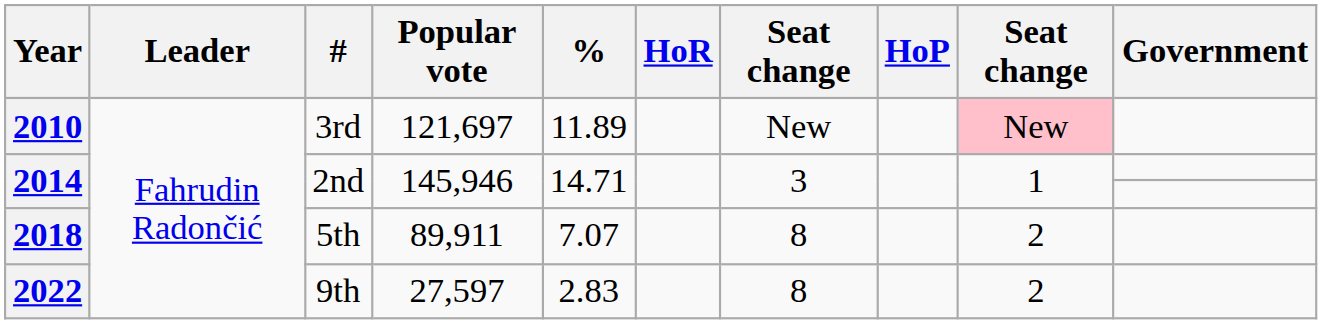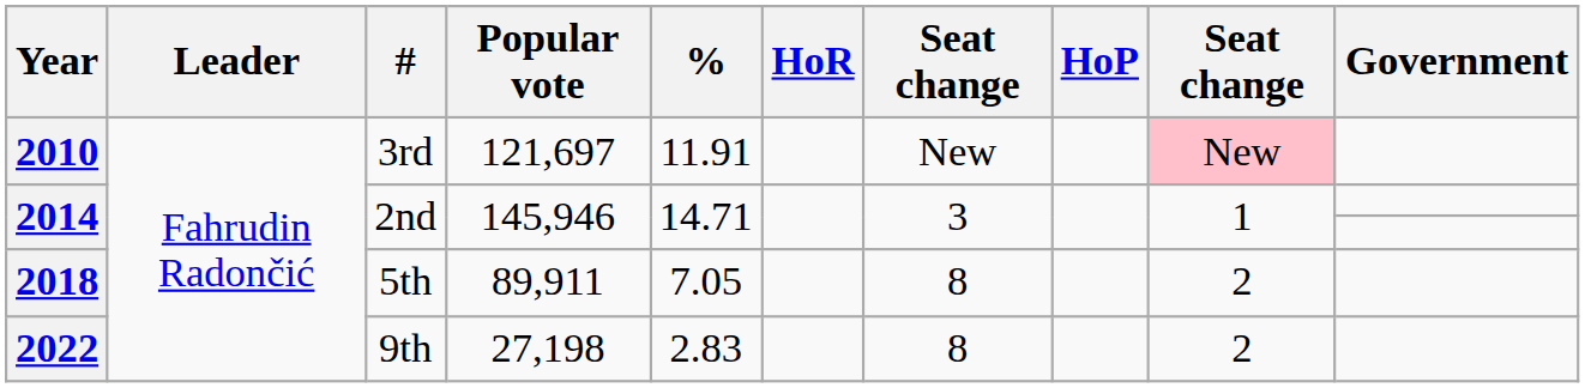2010 | %: 11.89 -> 11.91
2018 | %: 7.07 -> 7.05
2022 | Popular vote: 27,597 -> 27,198
